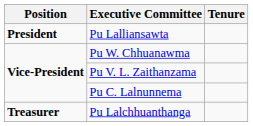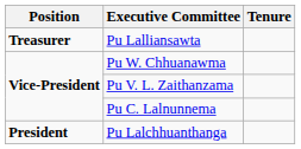Pu Lalliansawta | Position: President -> Treasurer
Pu Lalchhuanthanga | Position: Treasurer -> President
